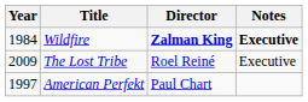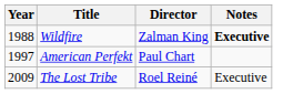Wildfire | Year: 1984 -> 1988
Wildfire | Director: bold -> normal
rows swapped: American Perfekt <-> The Lost Tribe
